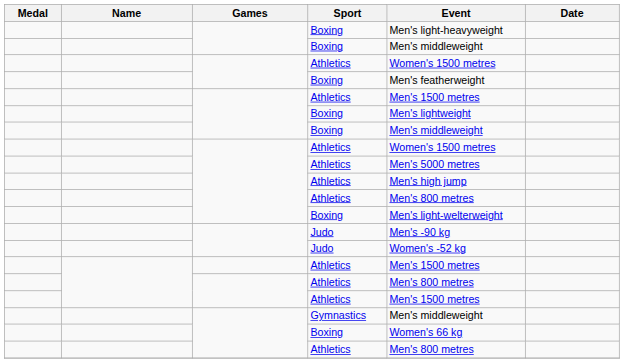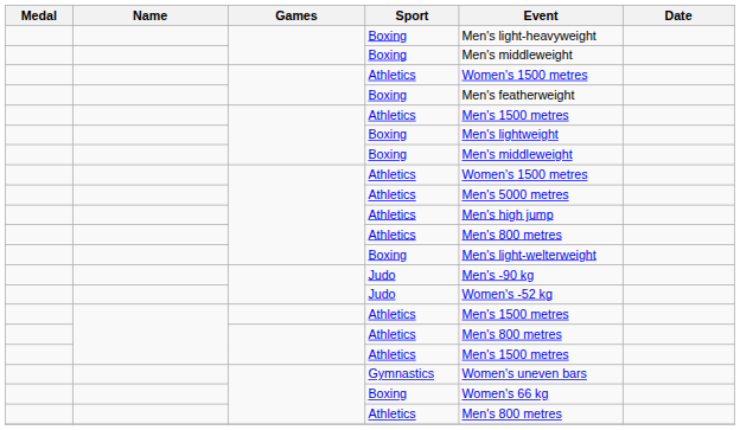Gymnastics | Event: Men's middleweight -> Women's uneven bars
